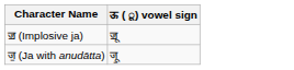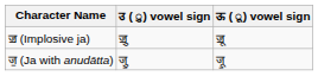+ column: उ ( ु) vowel sign | ॼु | जु॒
